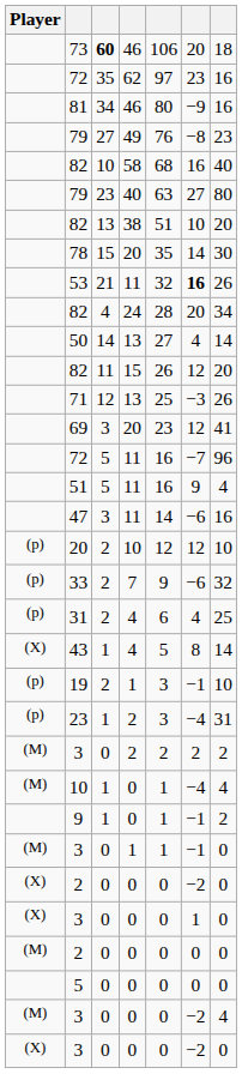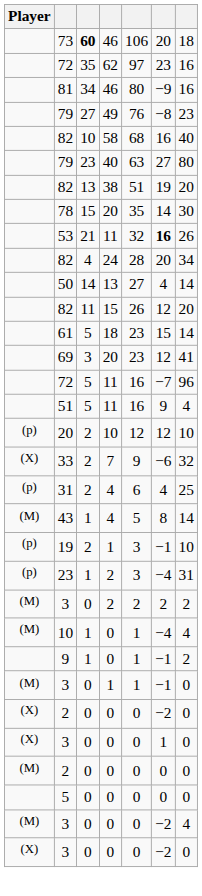82 / 38 | column 6: 10 -> 19
- row: 71 | 12 | 13 | 25 | −3 | 26
+ row: 61 | 5 | 18 | 23 | 15 | 14
- row: 47 | 3 | 11 | 14 | −6 | 16
33 | Player: (p) -> (X)
43 | Player: (X) -> (M)
